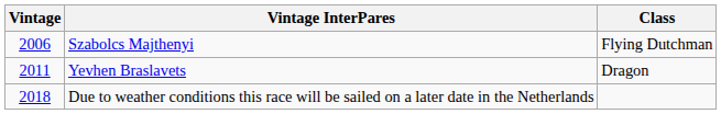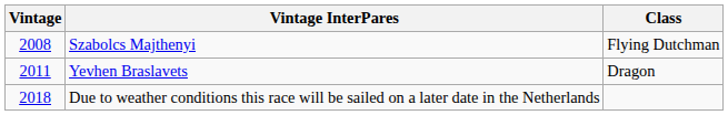Szabolcs Majthenyi | Vintage: 2006 -> 2008
